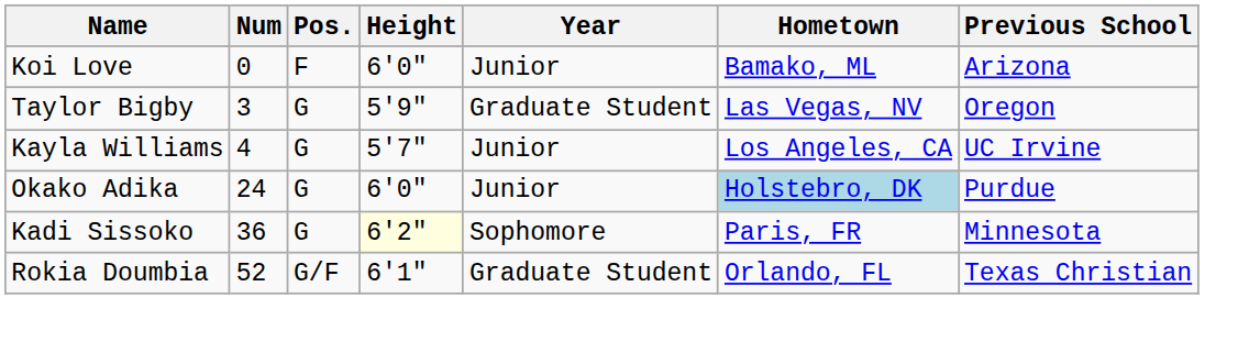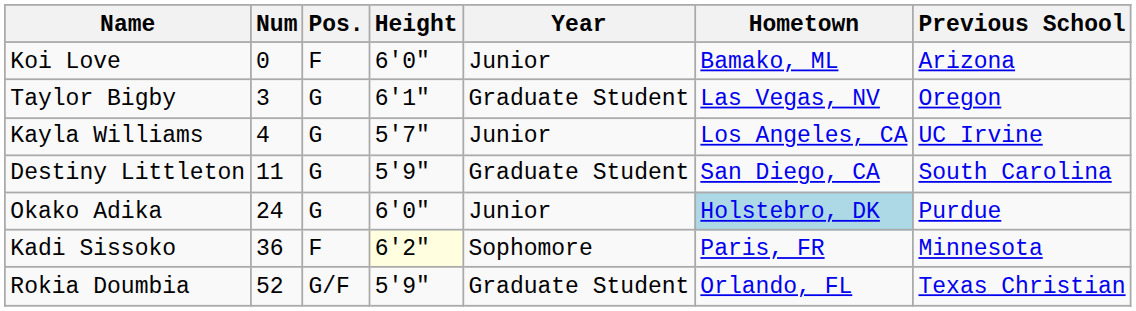Taylor Bigby | Height: 5'9" -> 6'1"
+ row: Destiny Littleton | 11 | G | 5'9" | Graduate Student | San Diego, CA | South Carolina
Kadi Sissoko | Pos.: G -> F
Rokia Doumbia | Height: 6'1" -> 5'9"
